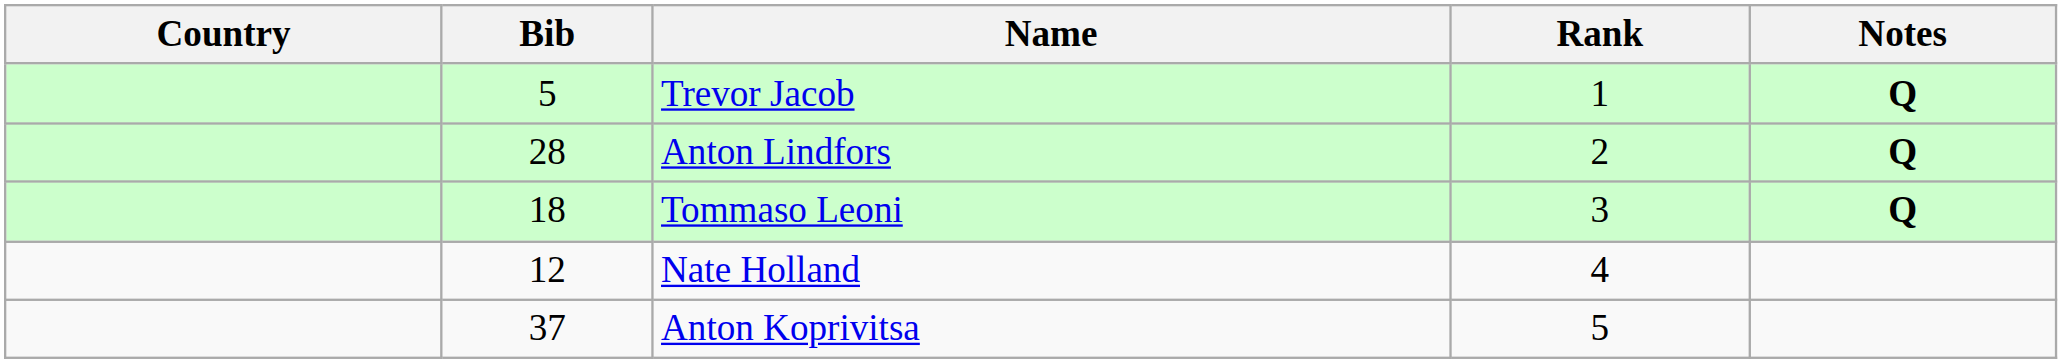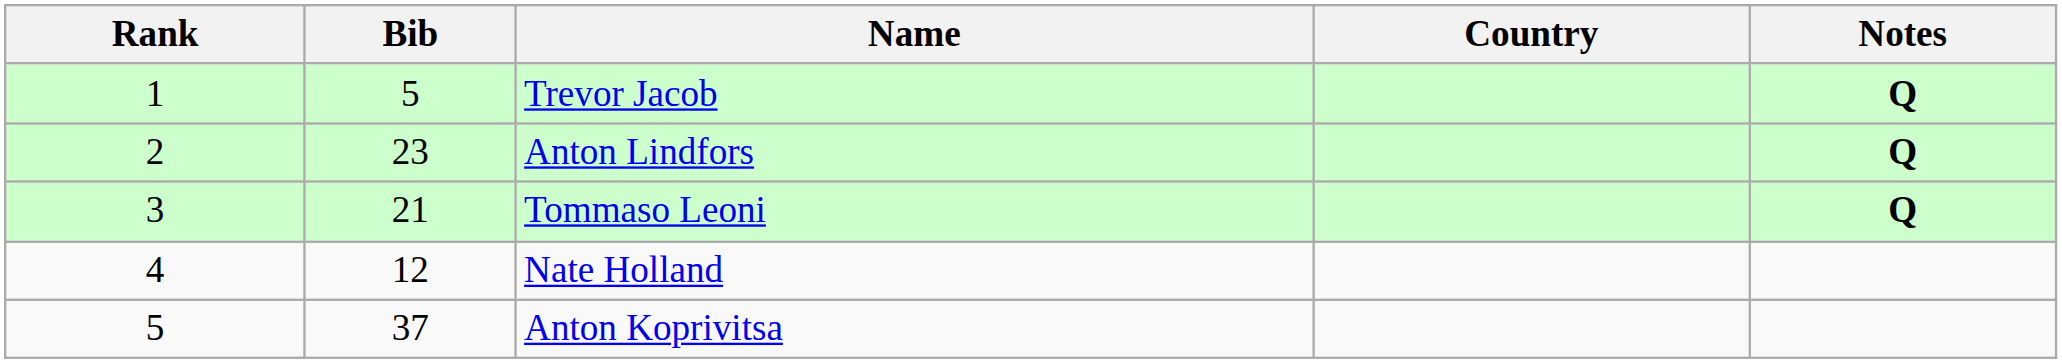columns swapped: Rank <-> Country
Anton Lindfors | Bib: 28 -> 23
Tommaso Leoni | Bib: 18 -> 21
